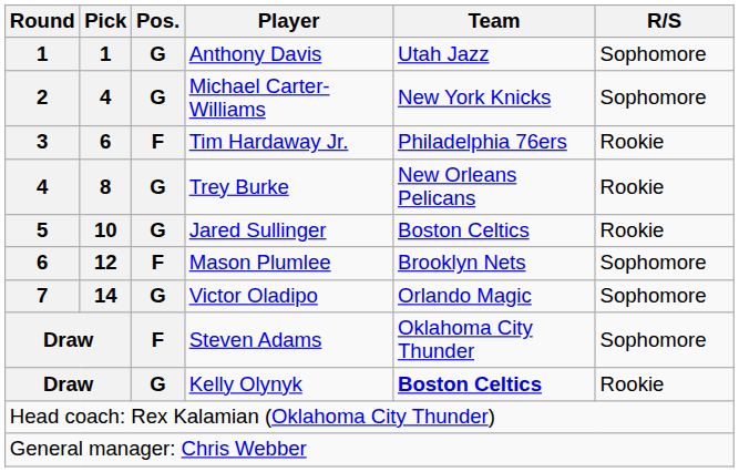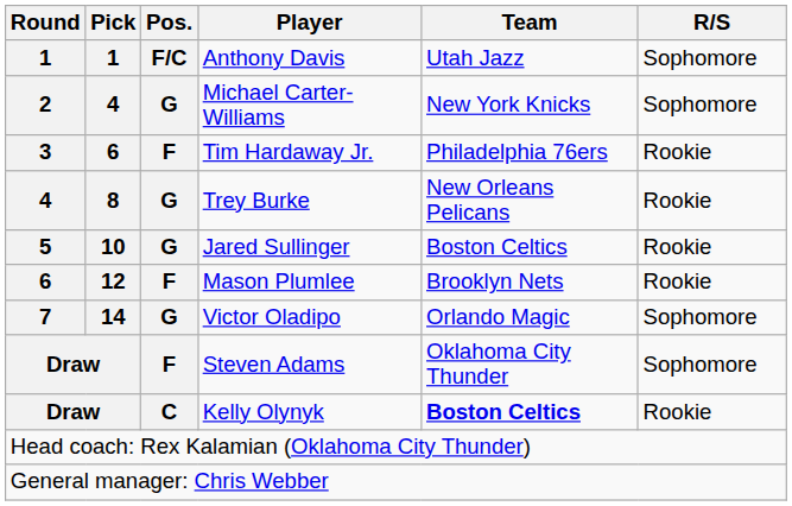Anthony Davis | Pos.: G -> F/C
Mason Plumlee | R/S: Sophomore -> Rookie
Kelly Olynyk | Pos.: G -> C
